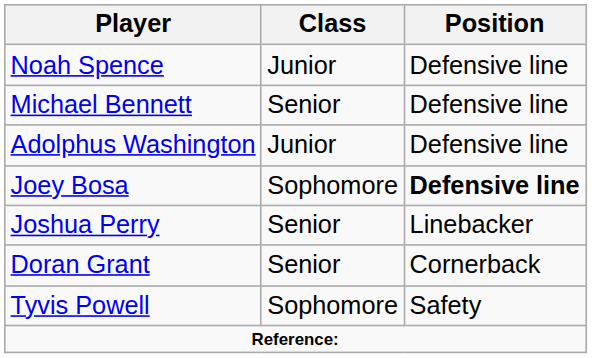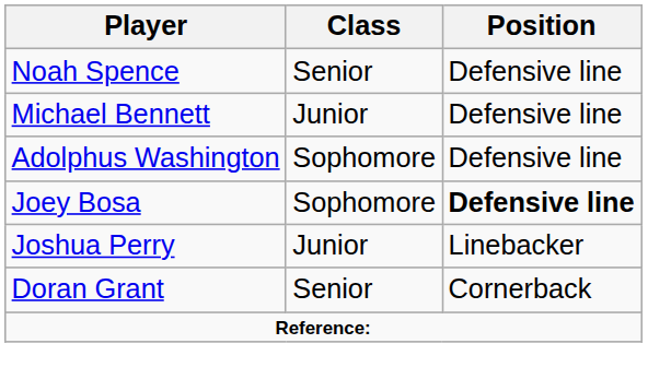Noah Spence | Class: Junior -> Senior
Michael Bennett | Class: Senior -> Junior
Adolphus Washington | Class: Junior -> Sophomore
Joshua Perry | Class: Senior -> Junior
- row: Tyvis Powell | Sophomore | Safety
